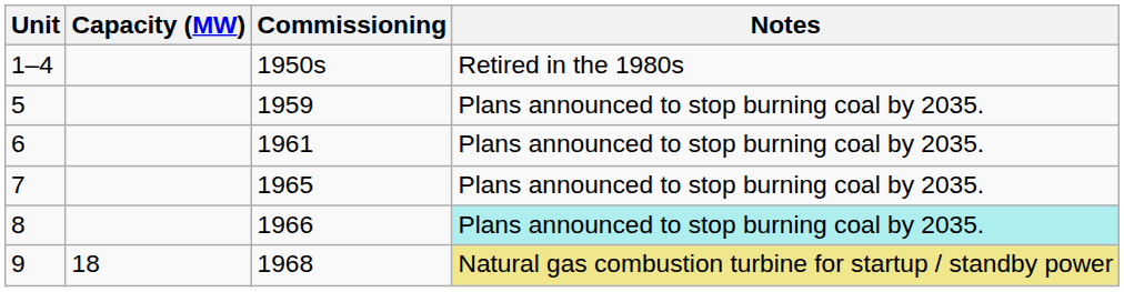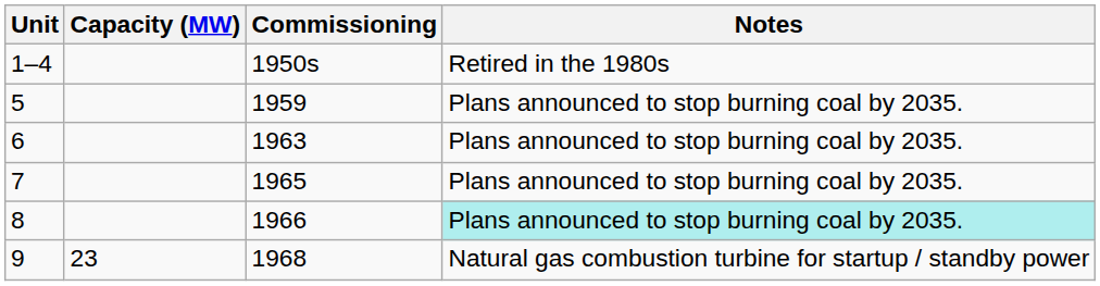6 | Commissioning: 1961 -> 1963
9 | Capacity (MW): 18 -> 23
9 | Notes: khaki background -> no background
